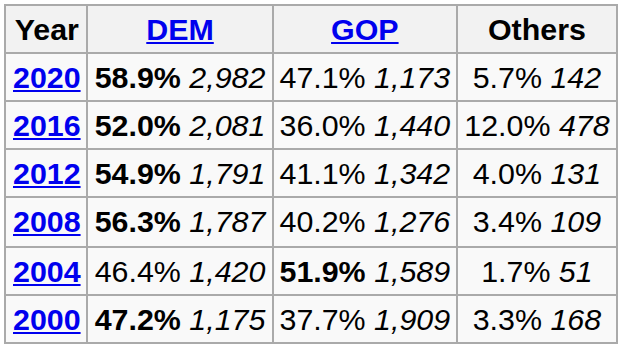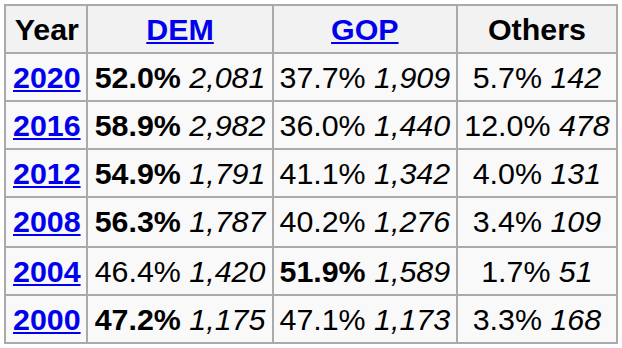2020 | DEM: 58.9% 2,982 -> 52.0% 2,081
2020 | GOP: 47.1% 1,173 -> 37.7% 1,909
2016 | DEM: 52.0% 2,081 -> 58.9% 2,982
2000 | GOP: 37.7% 1,909 -> 47.1% 1,173
